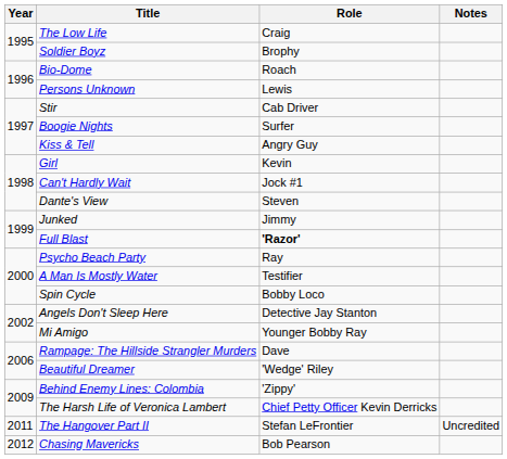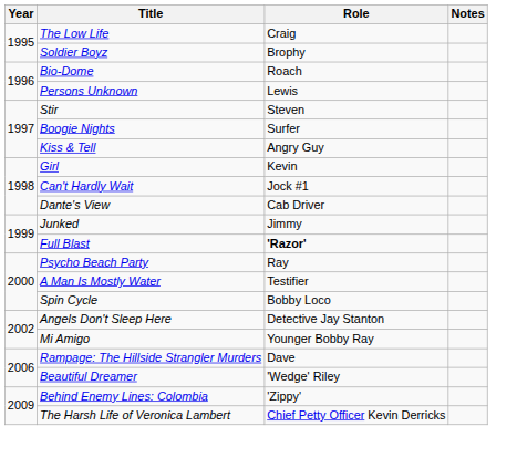Stir | Role: Cab Driver -> Steven
Dante's View | Role: Steven -> Cab Driver
- row: 2011 | The Hangover Part II | Stefan LeFrontier | Uncredited
- row: 2012 | Chasing Mavericks | Bob Pearson
